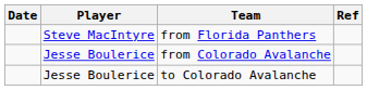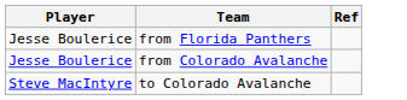- column: Date
from Florida Panthers | Player: Steve MacIntyre -> Jesse Boulerice
to Colorado Avalanche | Player: Jesse Boulerice -> Steve MacIntyre
